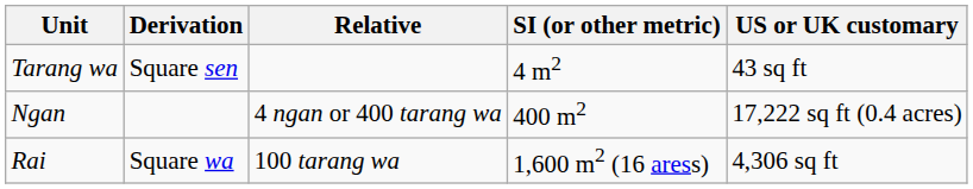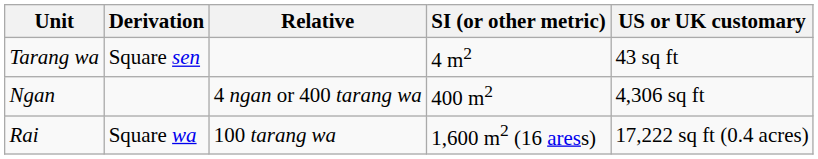Ngan | US or UK customary: 17,222 sq ft (0.4 acres) -> 4,306 sq ft
Rai | US or UK customary: 4,306 sq ft -> 17,222 sq ft (0.4 acres)
